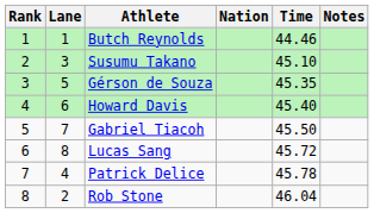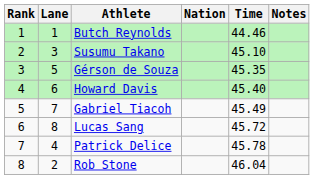Gabriel Tiacoh | Time: 45.50 -> 45.49
